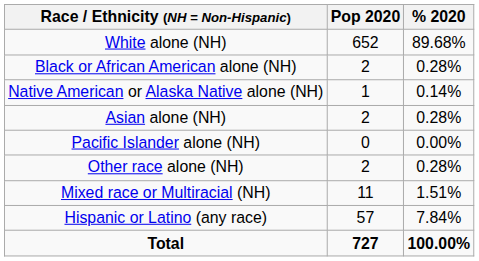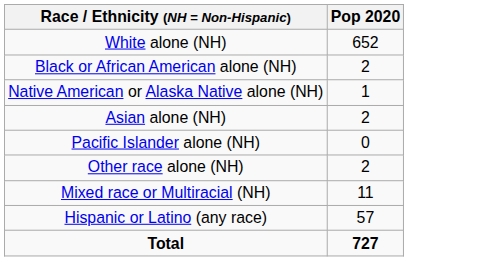- column: % 2020 | 89.68% | 0.28% | 0.14% | 0.28% | 0.00% | 0.28% | 1.51% | 7.84% | 100.00%
